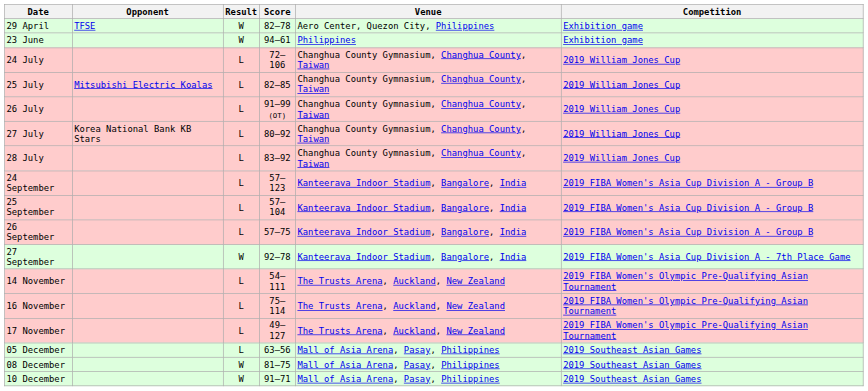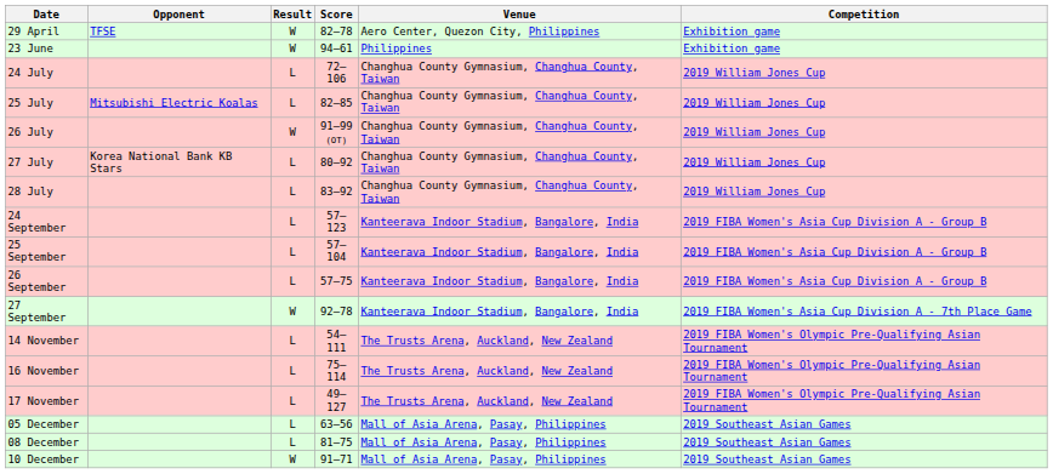26 July | Result: L -> W
08 December | Result: W -> L
